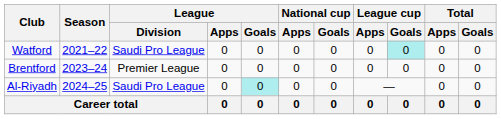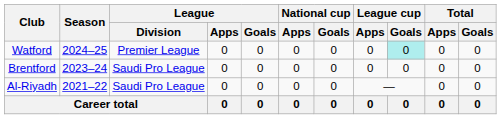Watford | Season: 2021–22 -> 2024–25
Watford | League / Division: Saudi Pro League -> Premier League
Brentford | League / Division: Premier League -> Saudi Pro League
Al-Riyadh | Season: 2024–25 -> 2021–22
Al-Riyadh | League / Goals: paleturquoise background -> no background
